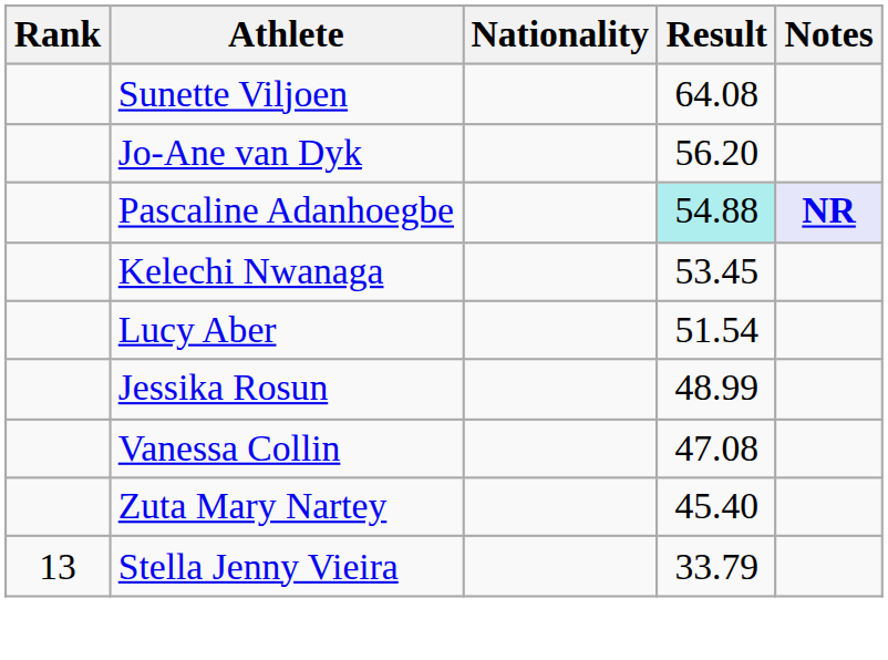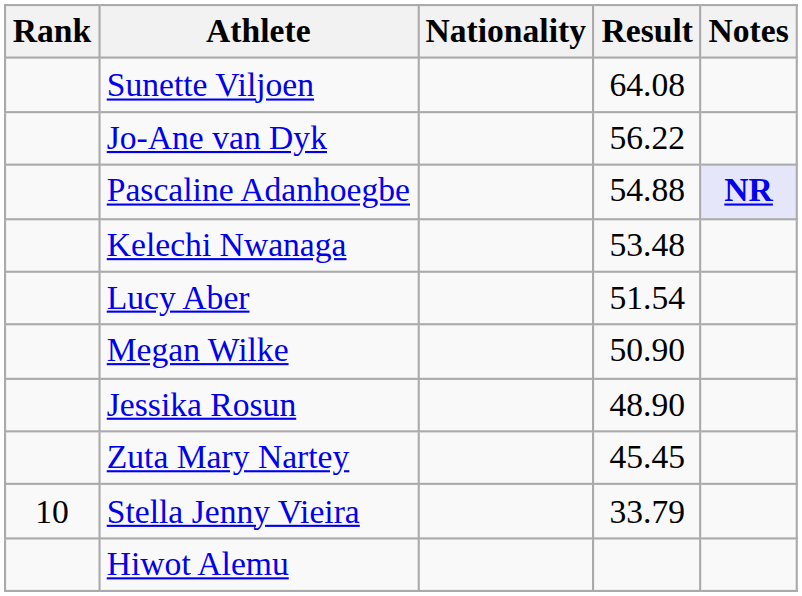Jo-Ane van Dyk | Result: 56.20 -> 56.22
Pascaline Adanhoegbe | Result: paleturquoise background -> no background
Kelechi Nwanaga | Result: 53.45 -> 53.48
+ row: Megan Wilke | 50.90
Jessika Rosun | Result: 48.99 -> 48.90
- row: Vanessa Collin | 47.08
Zuta Mary Nartey | Result: 45.40 -> 45.45
Stella Jenny Vieira | Rank: 13 -> 10
+ row: Hiwot Alemu
